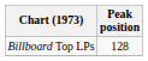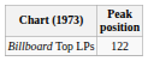Billboard Top LPs | Peak position: 128 -> 122
